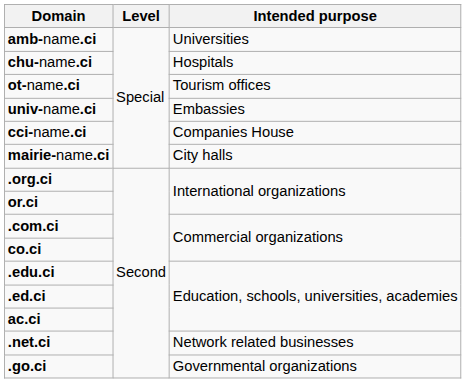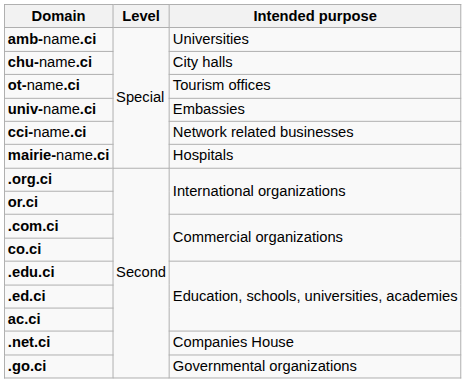chu-name.ci | Intended purpose: Hospitals -> City halls
cci-name.ci | Intended purpose: Companies House -> Network related businesses
mairie-name.ci | Intended purpose: City halls -> Hospitals
.net.ci | Intended purpose: Network related businesses -> Companies House
